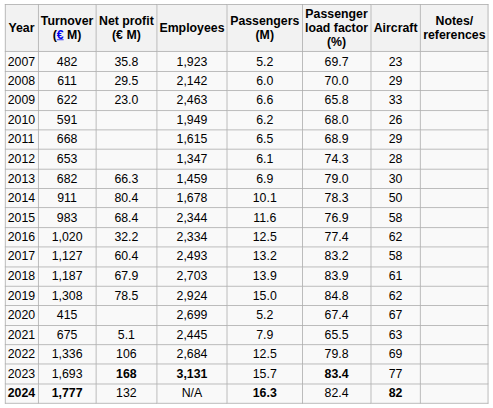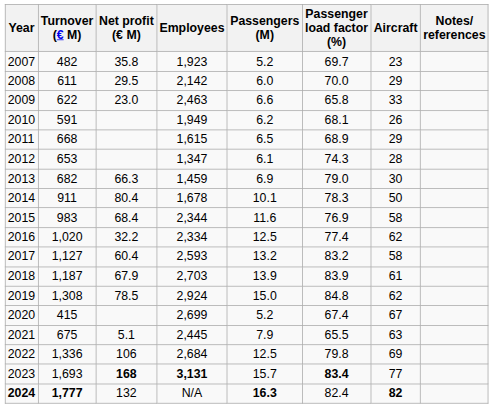2010 | Passenger load factor (%): 68.0 -> 68.1
2017 | Employees: 2,493 -> 2,593
